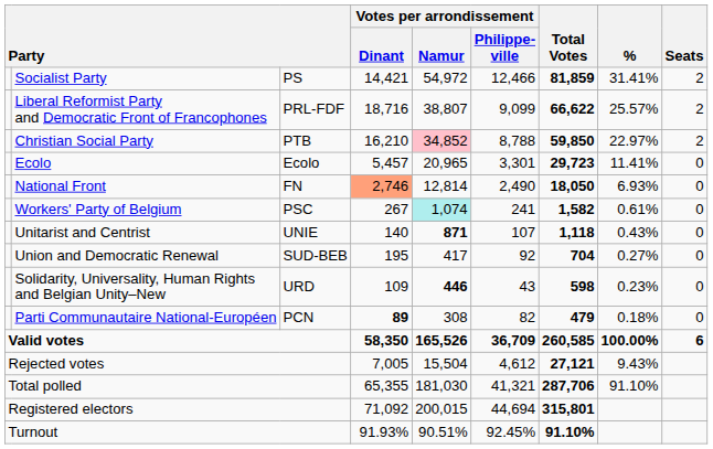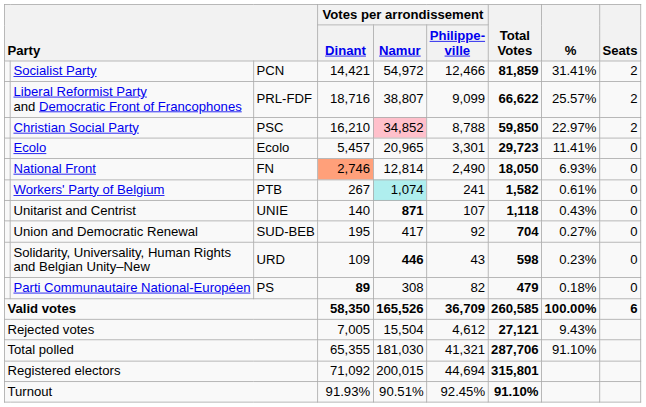Socialist Party | column 3: PS -> PCN
Christian Social Party | column 3: PTB -> PSC
Workers' Party of Belgium | column 3: PSC -> PTB
Parti Communautaire National-Européen | column 3: PCN -> PS
